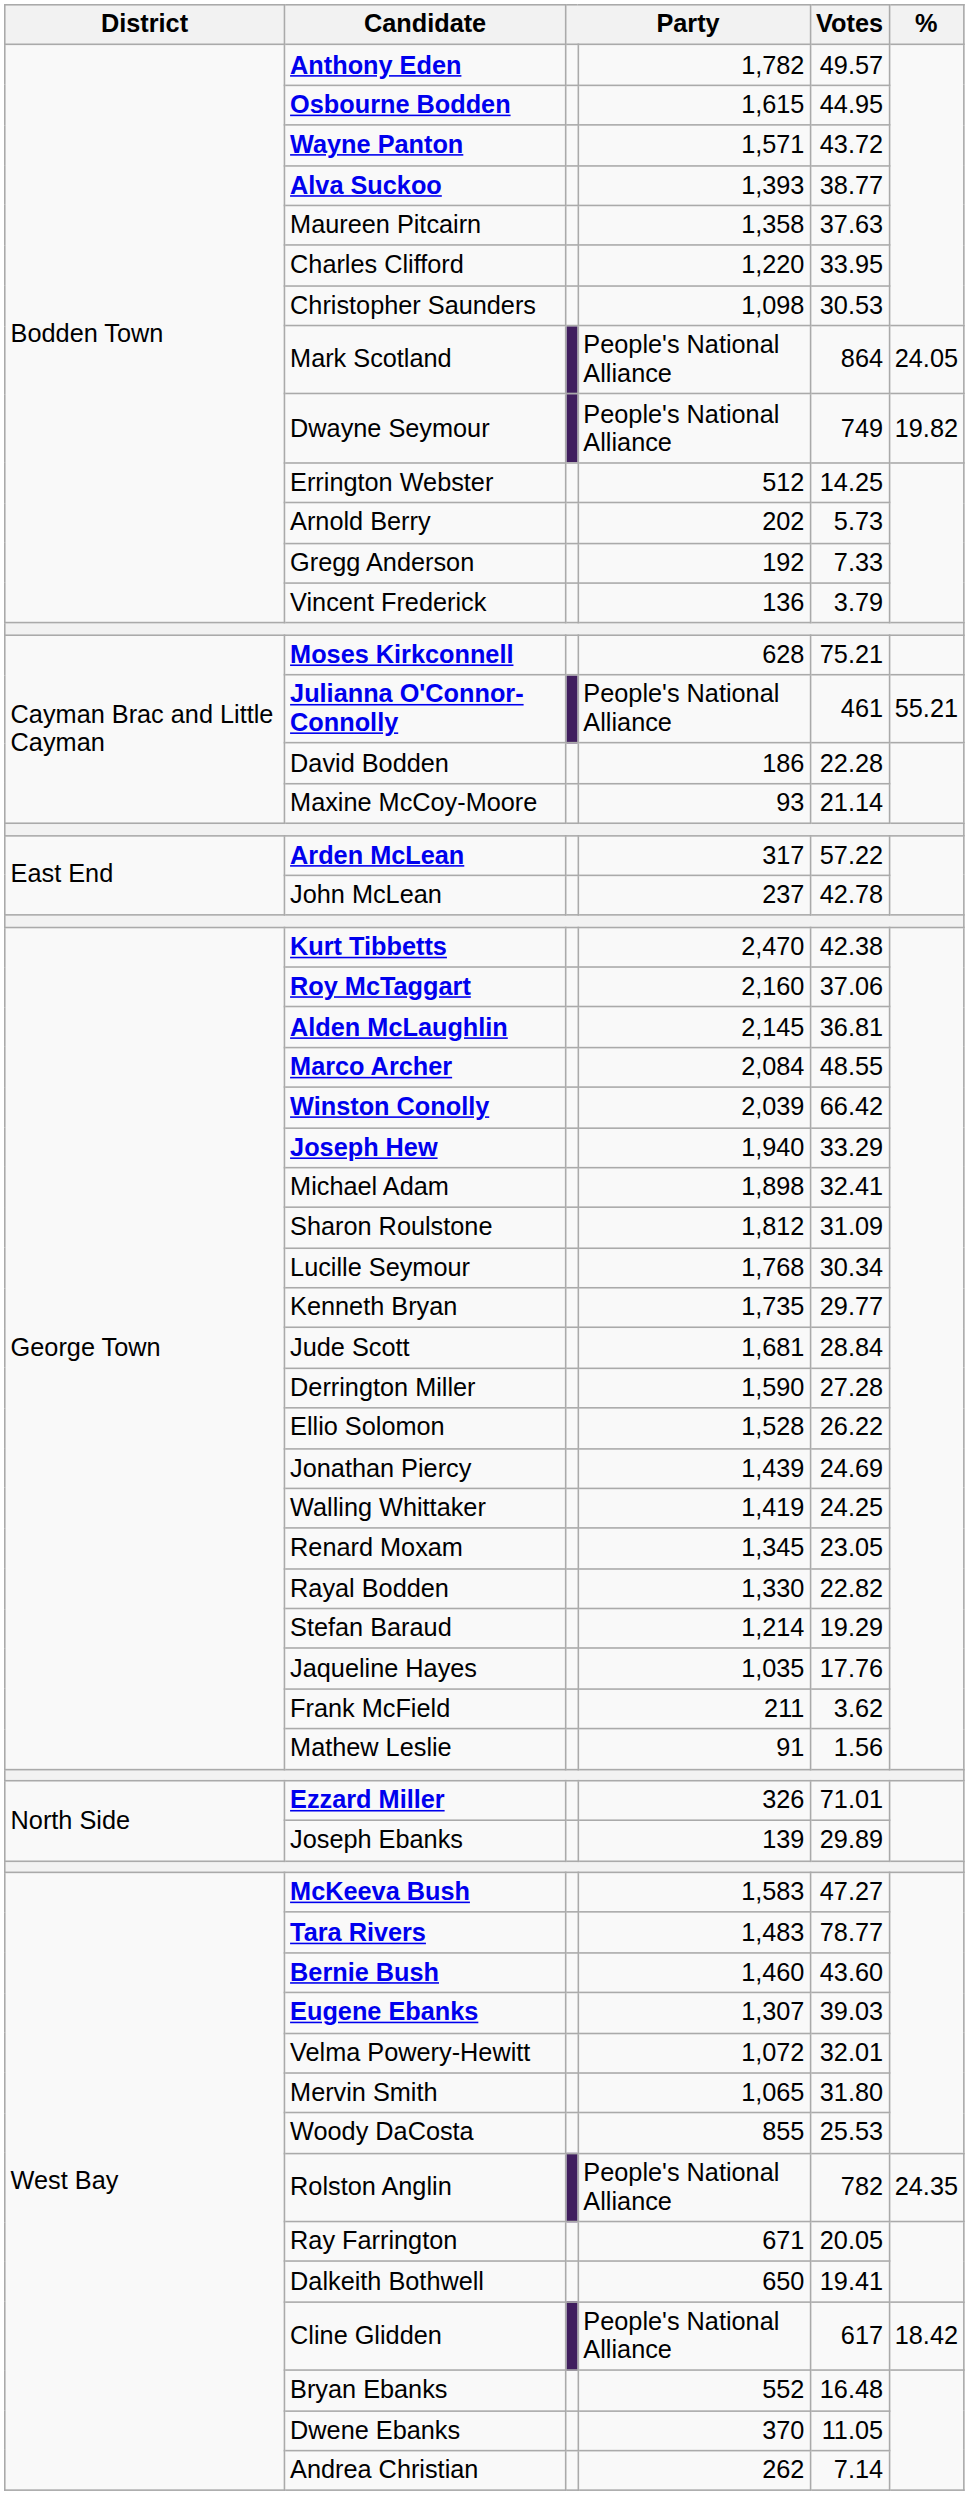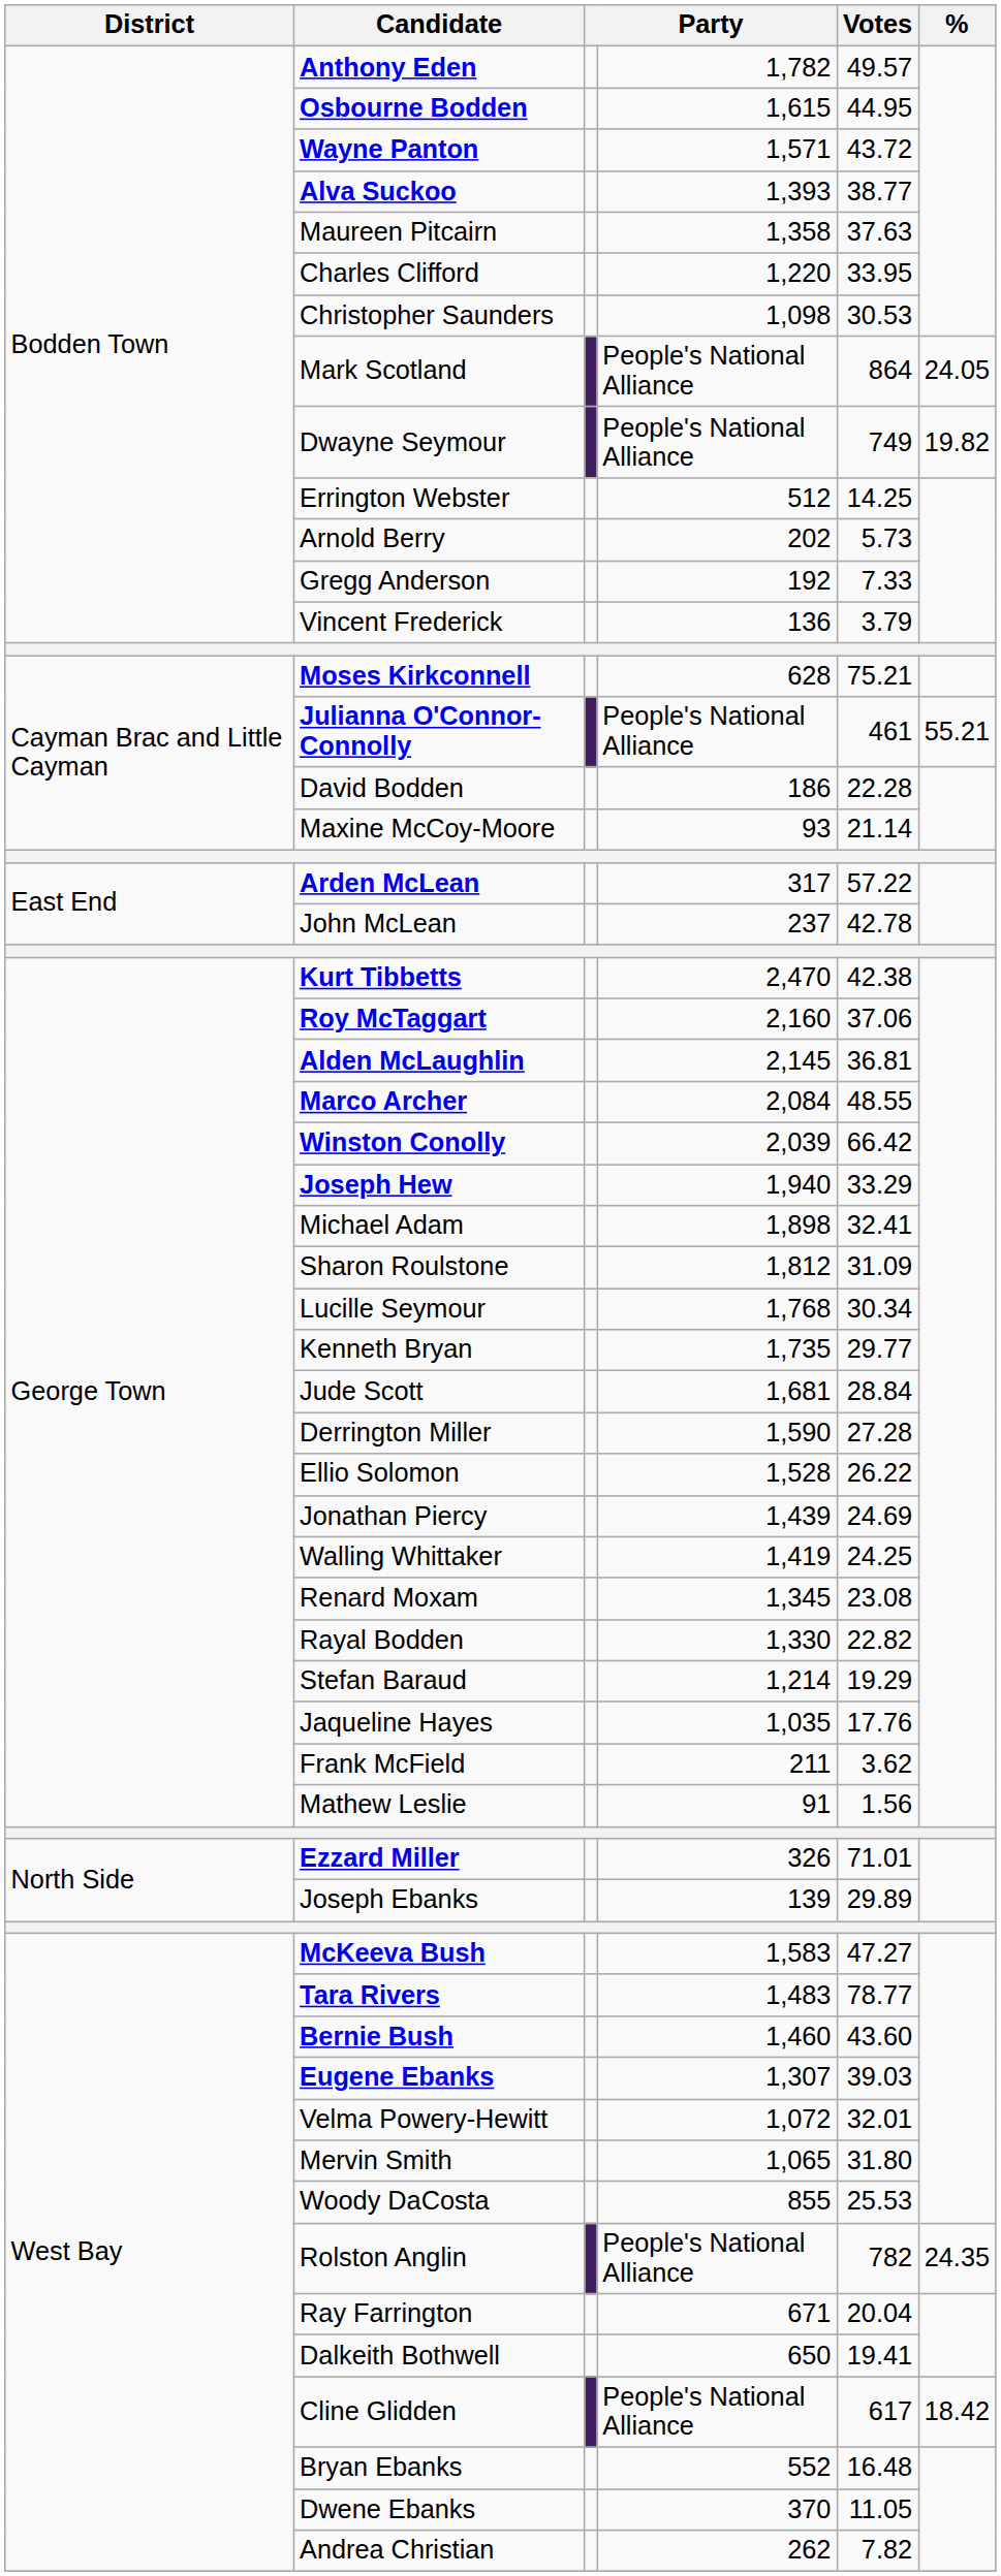Renard Moxam | Votes: 23.05 -> 23.08
Ray Farrington | Votes: 20.05 -> 20.04
Andrea Christian | Votes: 7.14 -> 7.82
